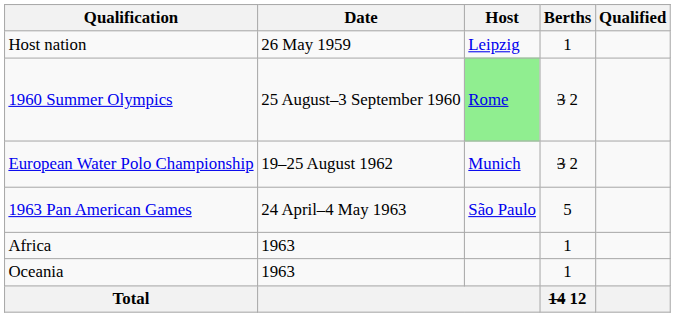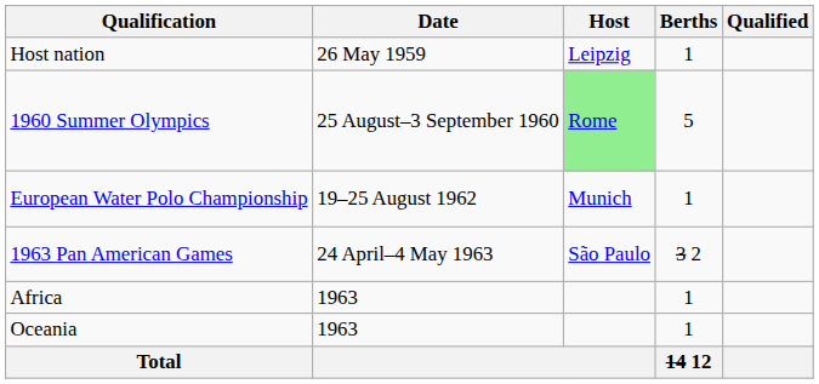1960 Summer Olympics | Berths: 3 2 -> 5
European Water Polo Championship | Berths: 3 2 -> 1
1963 Pan American Games | Berths: 5 -> 3 2
